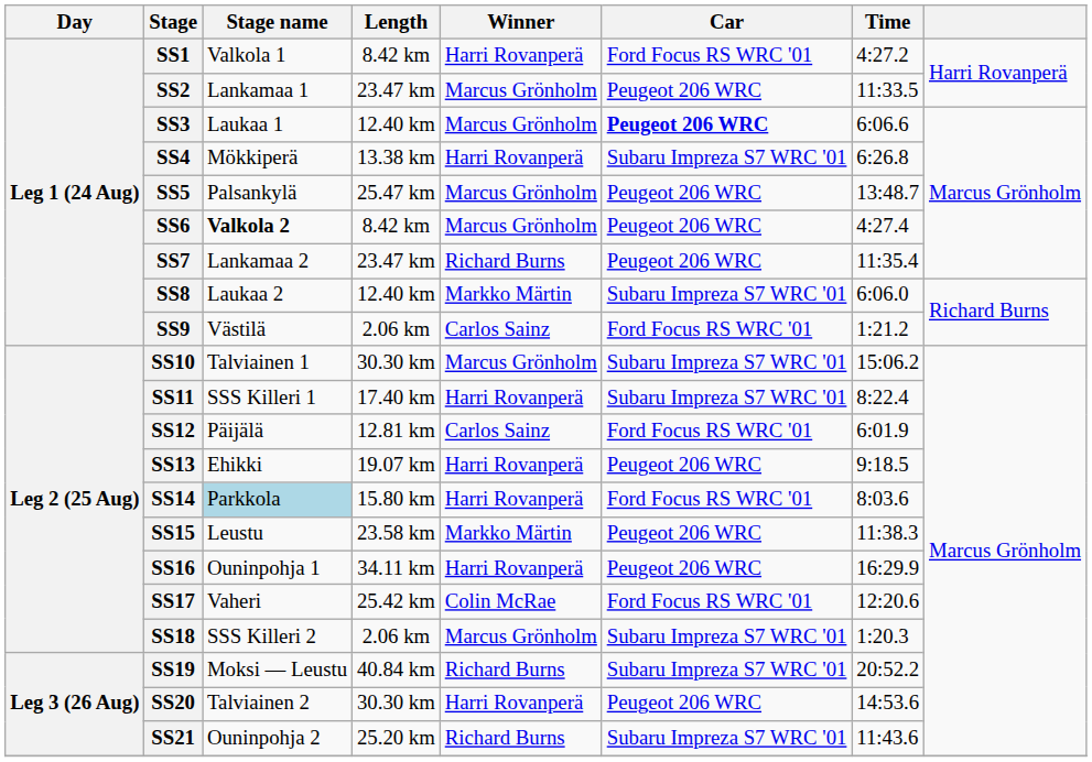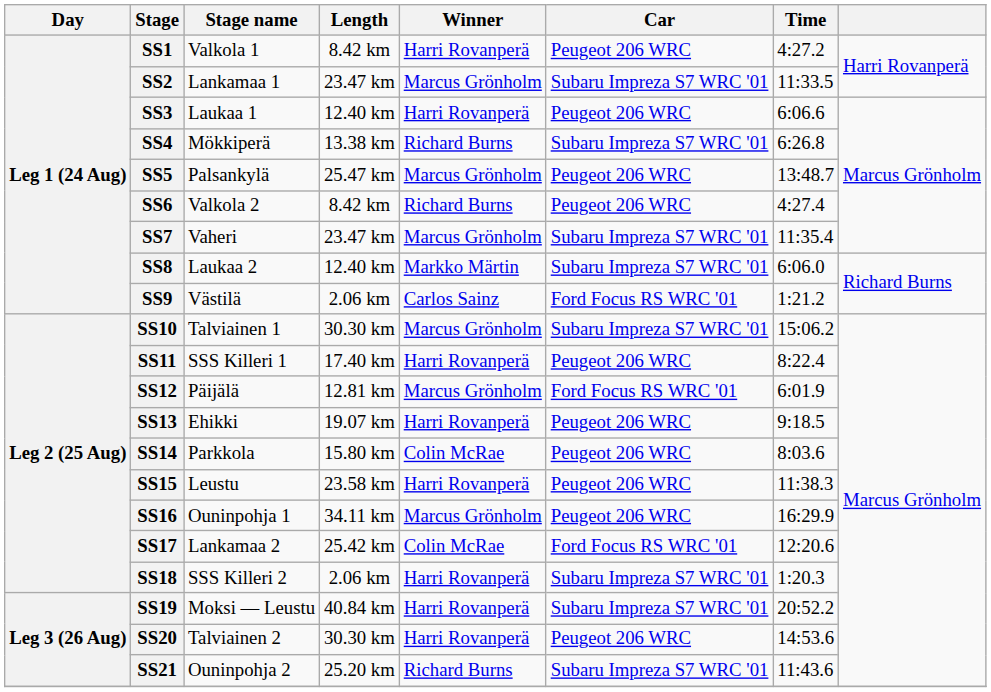SS1 | Car: Ford Focus RS WRC '01 -> Peugeot 206 WRC
SS2 | Car: Peugeot 206 WRC -> Subaru Impreza S7 WRC '01
SS3 | Winner: Marcus Grönholm -> Harri Rovanperä
SS3 | Car: bold -> normal
SS4 | Winner: Harri Rovanperä -> Richard Burns
SS6 | Stage name: bold -> normal
SS6 | Winner: Marcus Grönholm -> Richard Burns
SS7 | Stage name: Lankamaa 2 -> Vaheri
SS7 | Winner: Richard Burns -> Marcus Grönholm
SS7 | Car: Peugeot 206 WRC -> Subaru Impreza S7 WRC '01
SS11 | Car: Subaru Impreza S7 WRC '01 -> Peugeot 206 WRC
SS12 | Winner: Carlos Sainz -> Marcus Grönholm
SS14 | Stage name: lightblue background -> no background
SS14 | Winner: Harri Rovanperä -> Colin McRae
SS14 | Car: Ford Focus RS WRC '01 -> Peugeot 206 WRC
SS15 | Winner: Markko Märtin -> Harri Rovanperä
SS16 | Winner: Harri Rovanperä -> Marcus Grönholm
SS17 | Stage name: Vaheri -> Lankamaa 2
SS18 | Winner: Marcus Grönholm -> Harri Rovanperä
SS19 | Winner: Richard Burns -> Harri Rovanperä
